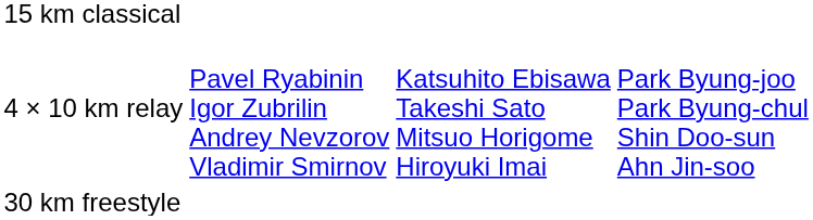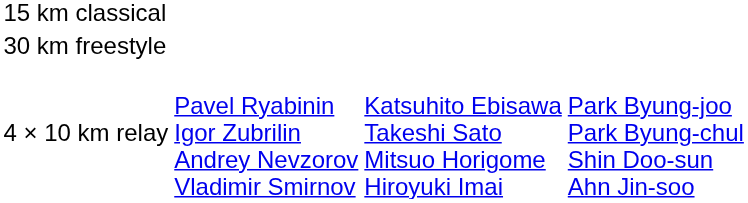rows swapped: 30 km freestyle <-> 4 × 10 km relay
